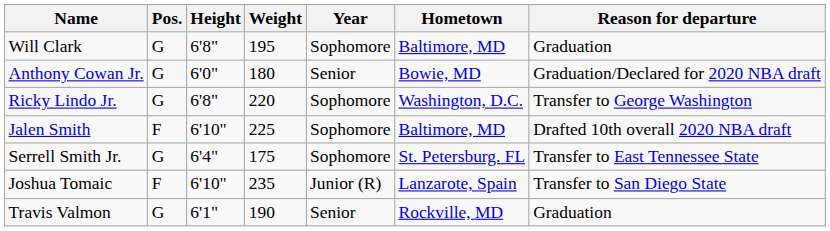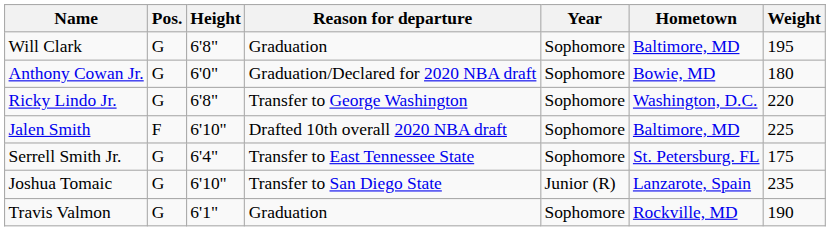columns swapped: Weight <-> Reason for departure
Anthony Cowan Jr. | Year: Senior -> Sophomore
Joshua Tomaic | Pos.: F -> G
Travis Valmon | Year: Senior -> Sophomore
